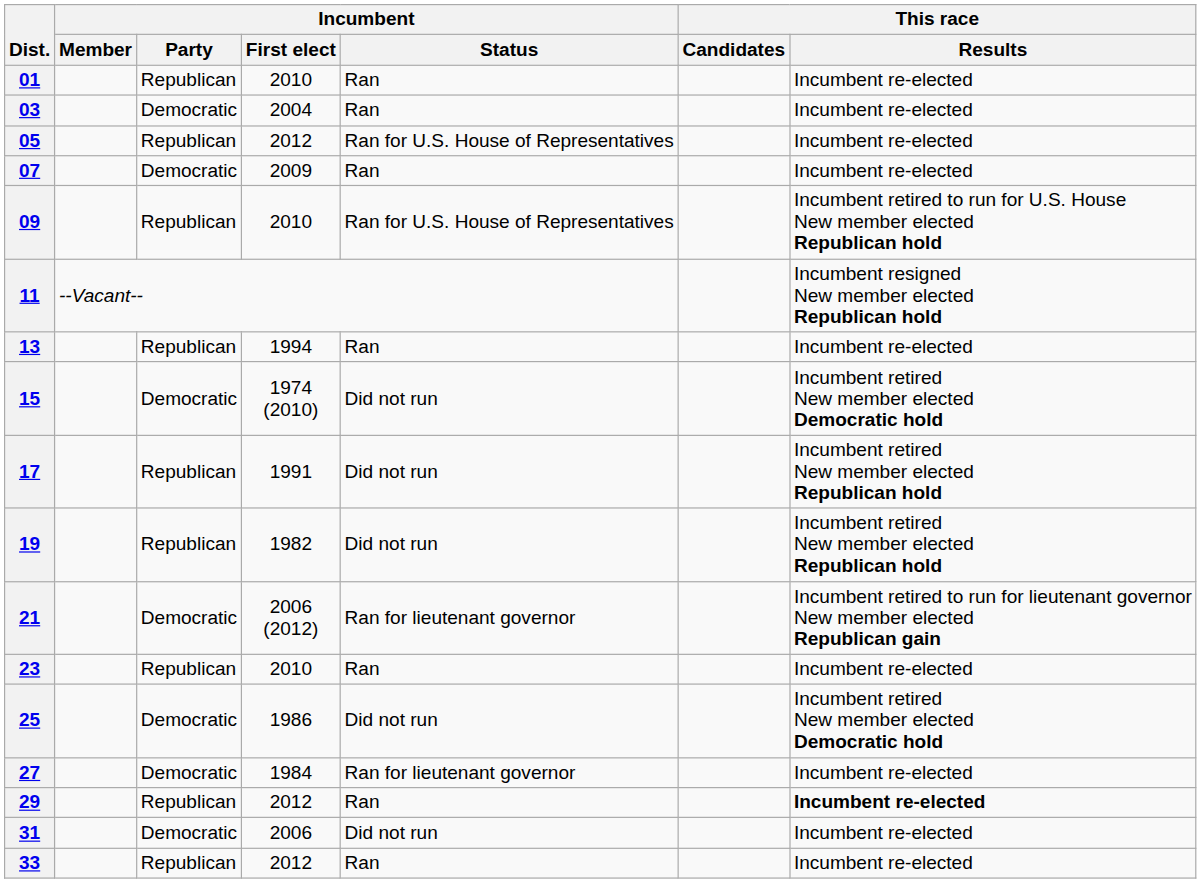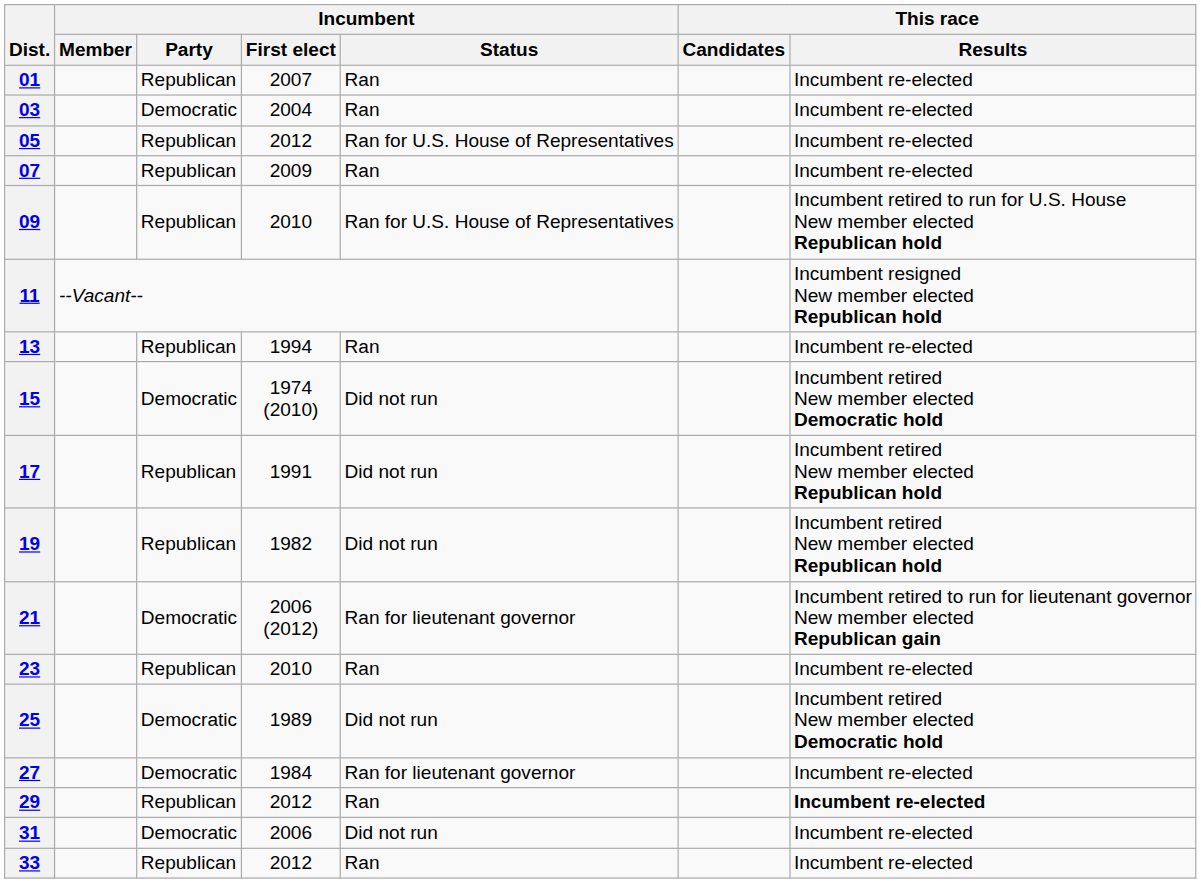01 | Incumbent / First elect: 2010 -> 2007
07 | Incumbent / Party: Democratic -> Republican
25 | Incumbent / First elect: 1986 -> 1989
